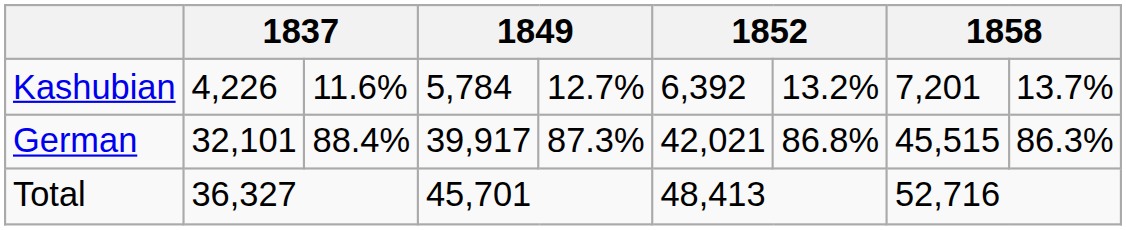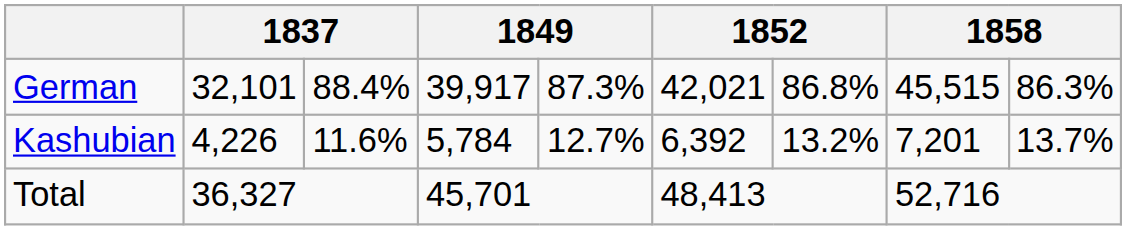rows swapped: German <-> Kashubian
